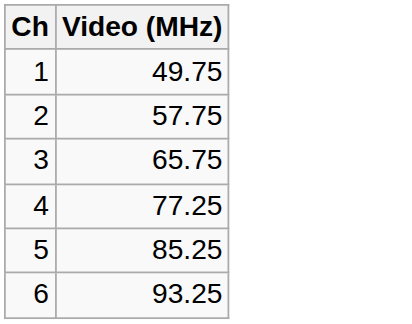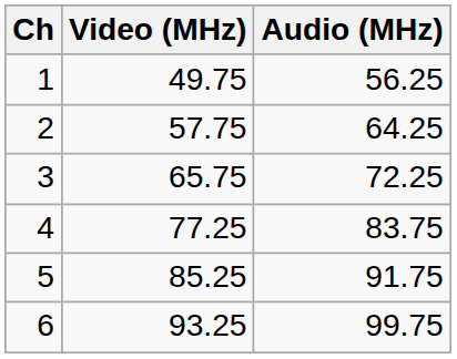+ column: Audio (MHz) | 56.25 | 64.25 | 72.25 | 83.75 | 91.75 | 99.75
